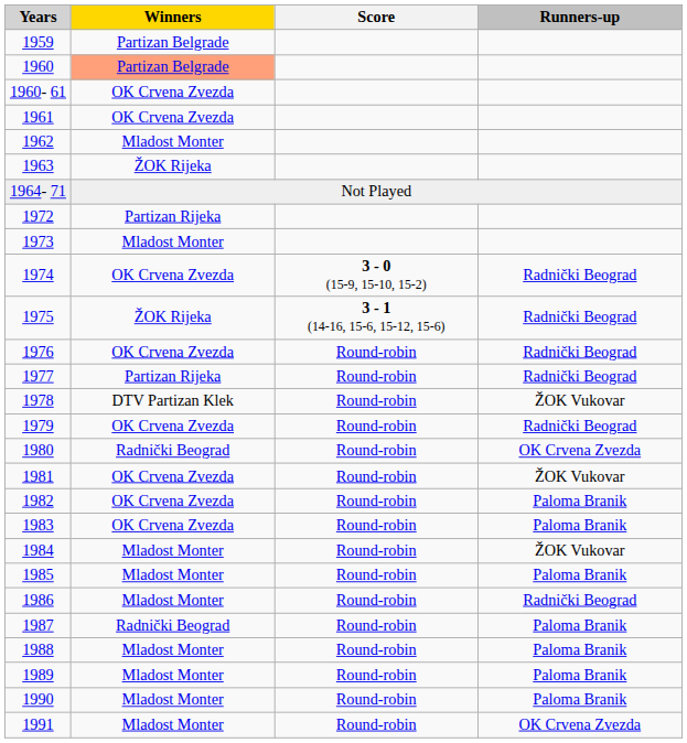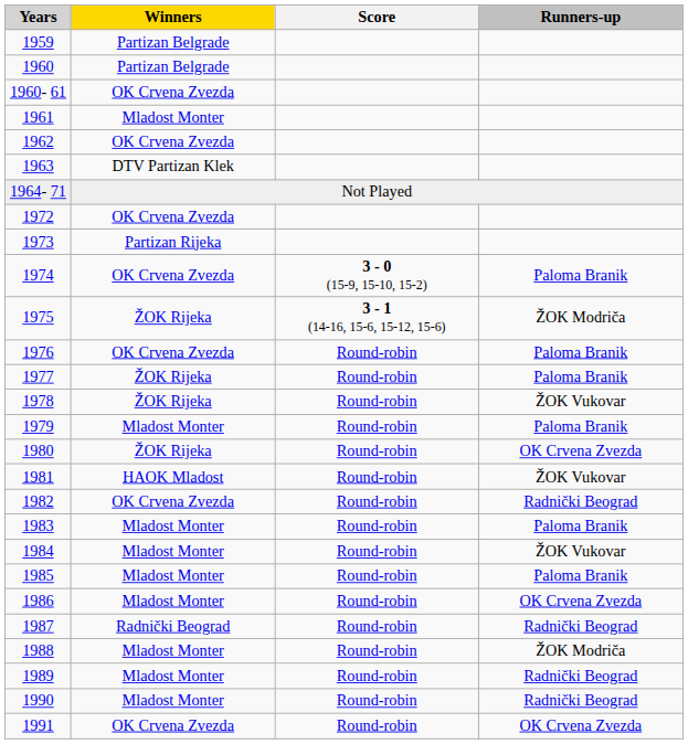1960 | Winners: lightsalmon background -> no background
1961 | Winners: OK Crvena Zvezda -> Mladost Monter
1962 | Winners: Mladost Monter -> OK Crvena Zvezda
1963 | Winners: ŽOK Rijeka -> DTV Partizan Klek
1972 | Winners: Partizan Rijeka -> OK Crvena Zvezda
1973 | Winners: Mladost Monter -> Partizan Rijeka
1974 | Runners-up: Radnički Beograd -> Paloma Branik
1975 | Runners-up: Radnički Beograd -> ŽOK Modriča
1976 | Runners-up: Radnički Beograd -> Paloma Branik
1977 | Winners: Partizan Rijeka -> ŽOK Rijeka
1977 | Runners-up: Radnički Beograd -> Paloma Branik
1978 | Winners: DTV Partizan Klek -> ŽOK Rijeka
1979 | Winners: OK Crvena Zvezda -> Mladost Monter
1979 | Runners-up: Radnički Beograd -> Paloma Branik
1980 | Winners: Radnički Beograd -> ŽOK Rijeka
1981 | Winners: OK Crvena Zvezda -> HAOK Mladost
1982 | Runners-up: Paloma Branik -> Radnički Beograd
1983 | Winners: OK Crvena Zvezda -> Mladost Monter
1986 | Runners-up: Radnički Beograd -> OK Crvena Zvezda
1987 | Runners-up: Paloma Branik -> Radnički Beograd
1988 | Runners-up: Paloma Branik -> ŽOK Modriča
1989 | Runners-up: Paloma Branik -> Radnički Beograd
1990 | Runners-up: Paloma Branik -> Radnički Beograd
1991 | Winners: Mladost Monter -> OK Crvena Zvezda
